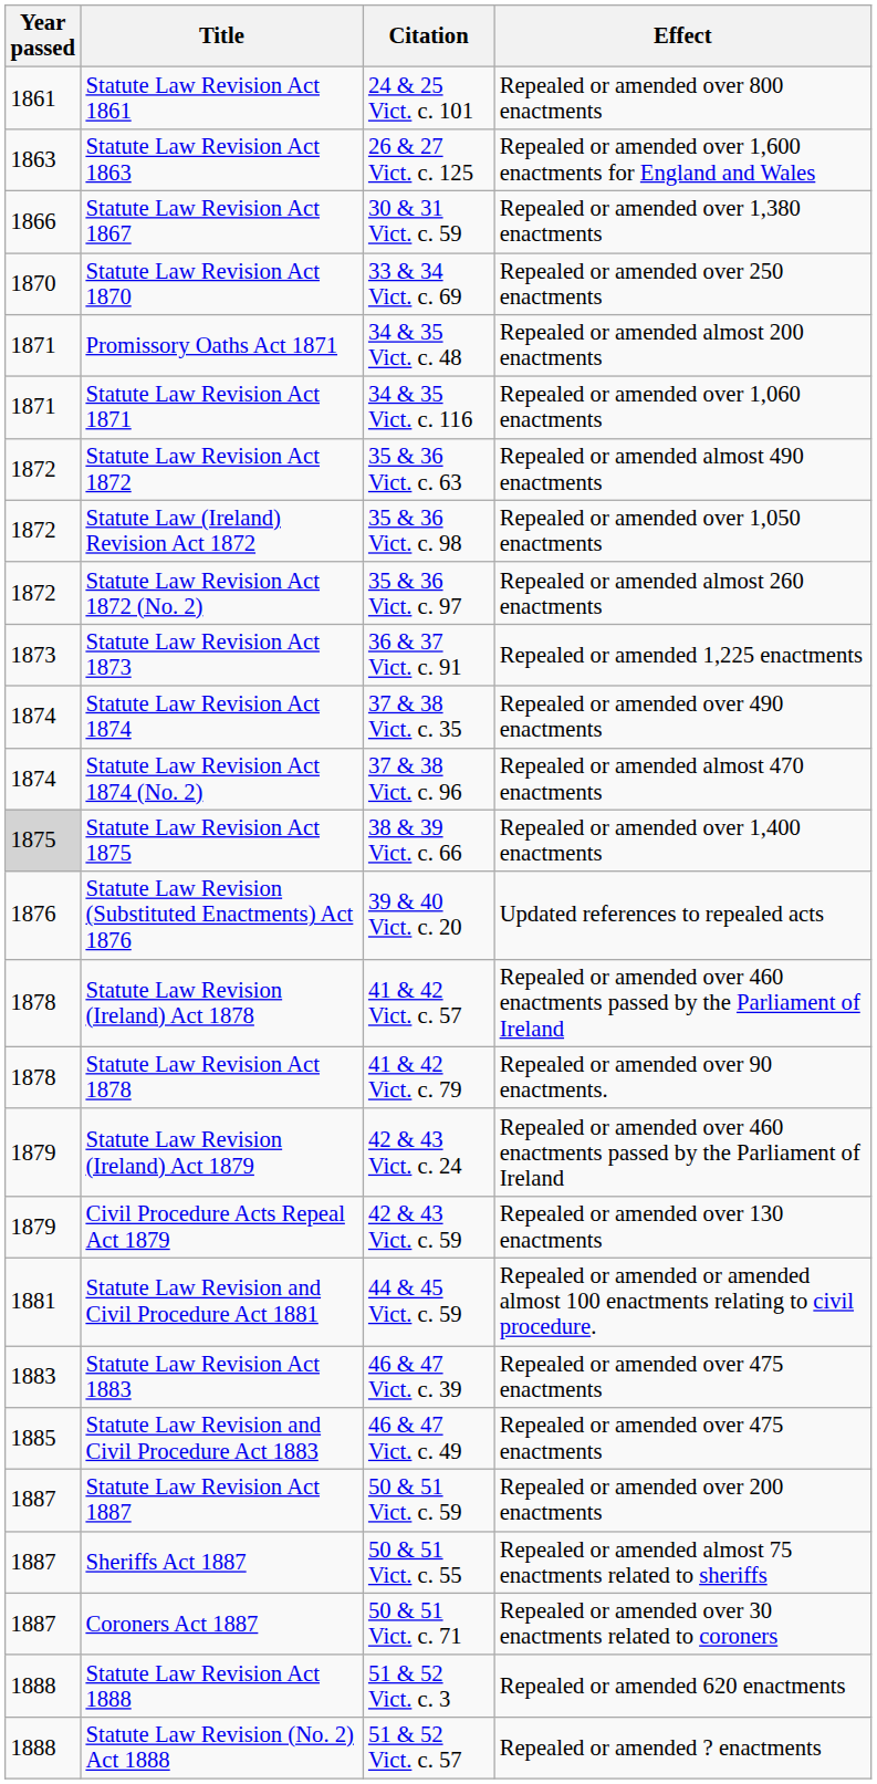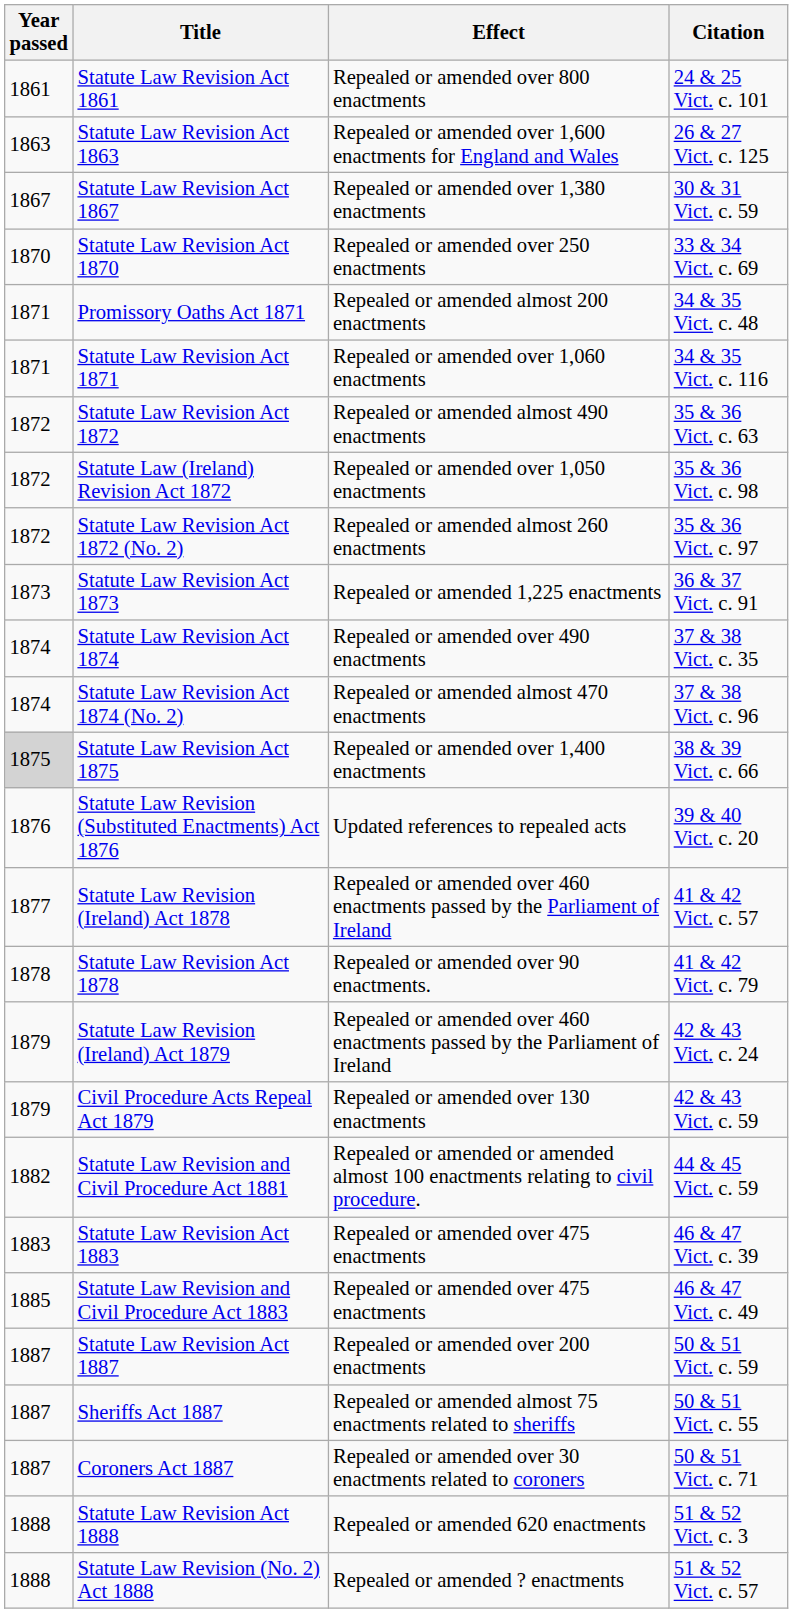columns swapped: Citation <-> Effect
Statute Law Revision Act 1867 | Year passed: 1866 -> 1867
Statute Law Revision (Ireland) Act 1878 | Year passed: 1878 -> 1877
Statute Law Revision and Civil Procedure Act 1881 | Year passed: 1881 -> 1882
